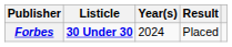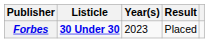Forbes | Year(s): 2024 -> 2023
